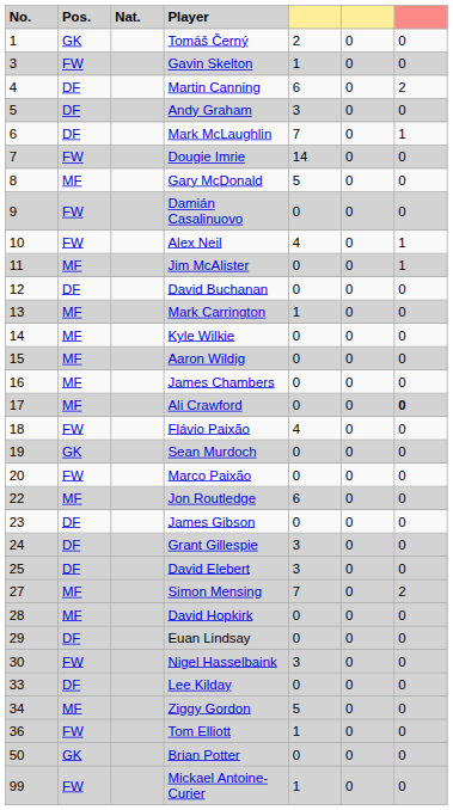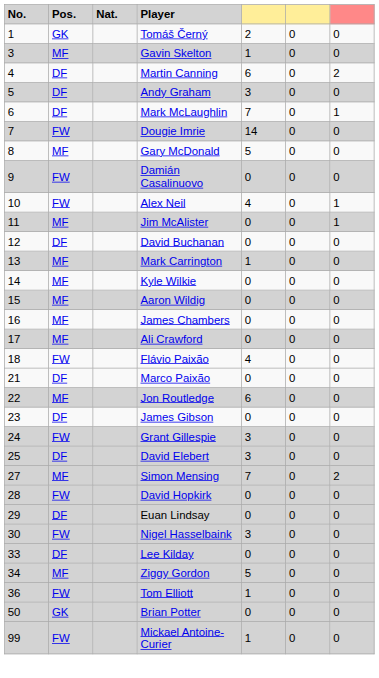Gavin Skelton | Pos.: FW -> MF
Ali Crawford | column 7: bold -> normal
- row: 19 | GK | Sean Murdoch | 0 | 0 | 0
Marco Paixão | No.: 20 -> 21
Marco Paixão | Pos.: FW -> DF
Grant Gillespie | Pos.: DF -> FW
David Hopkirk | Pos.: MF -> FW
